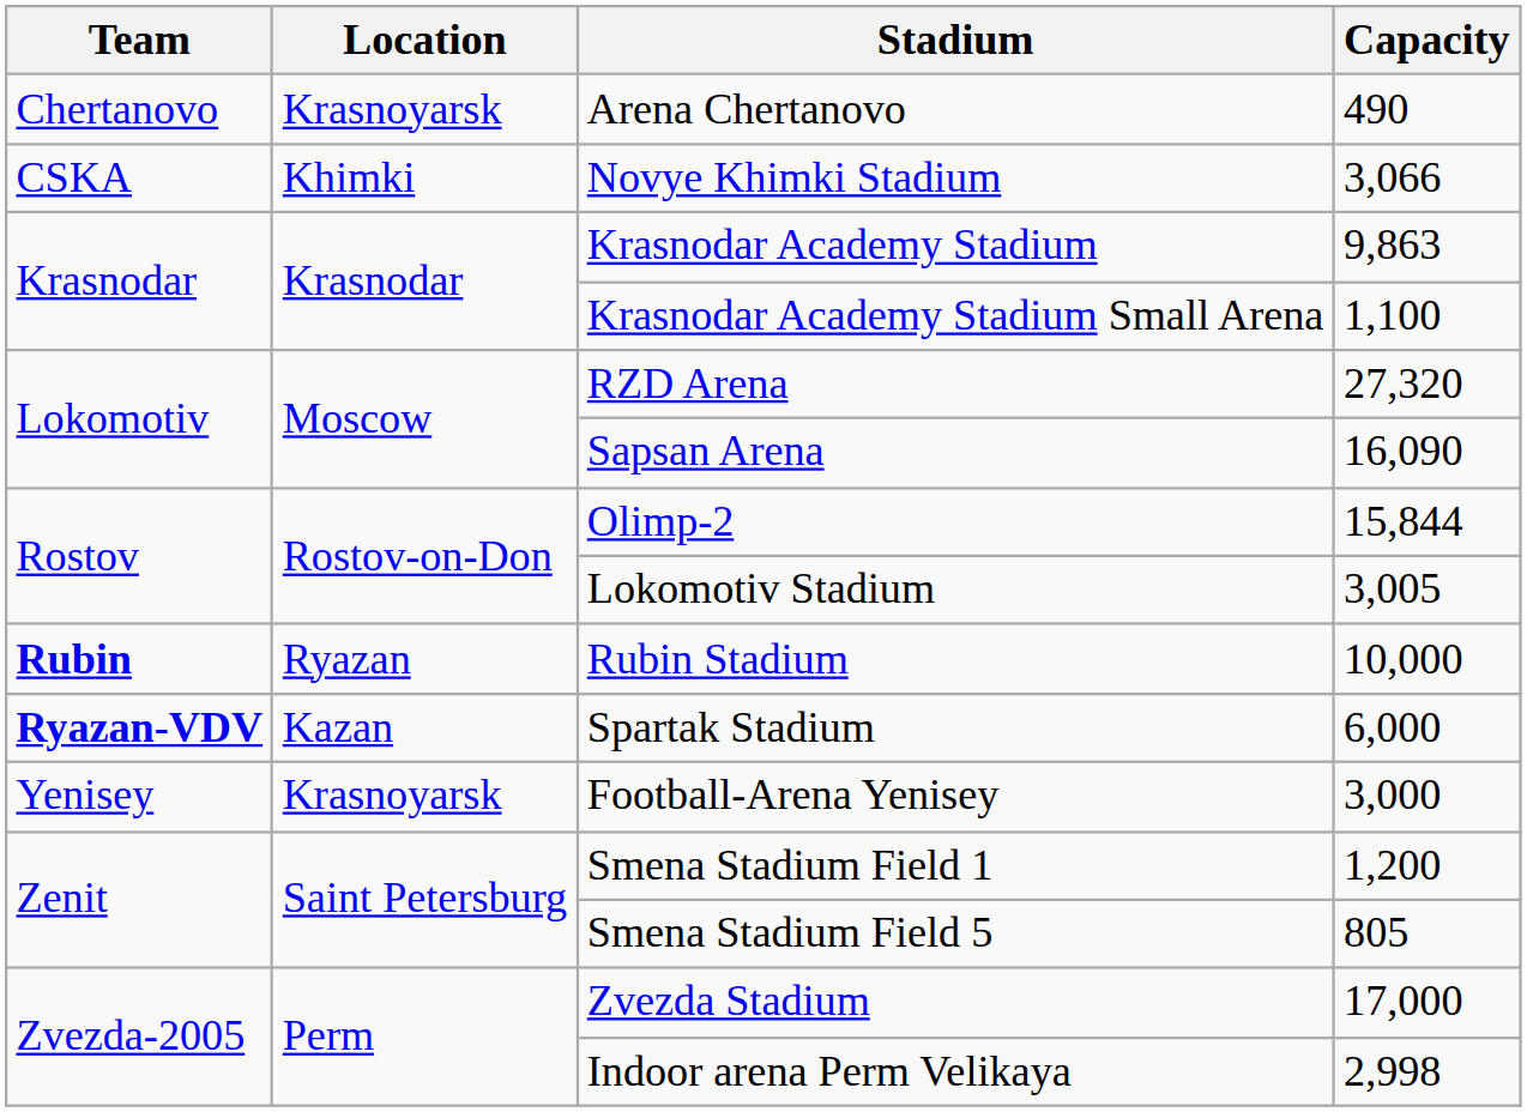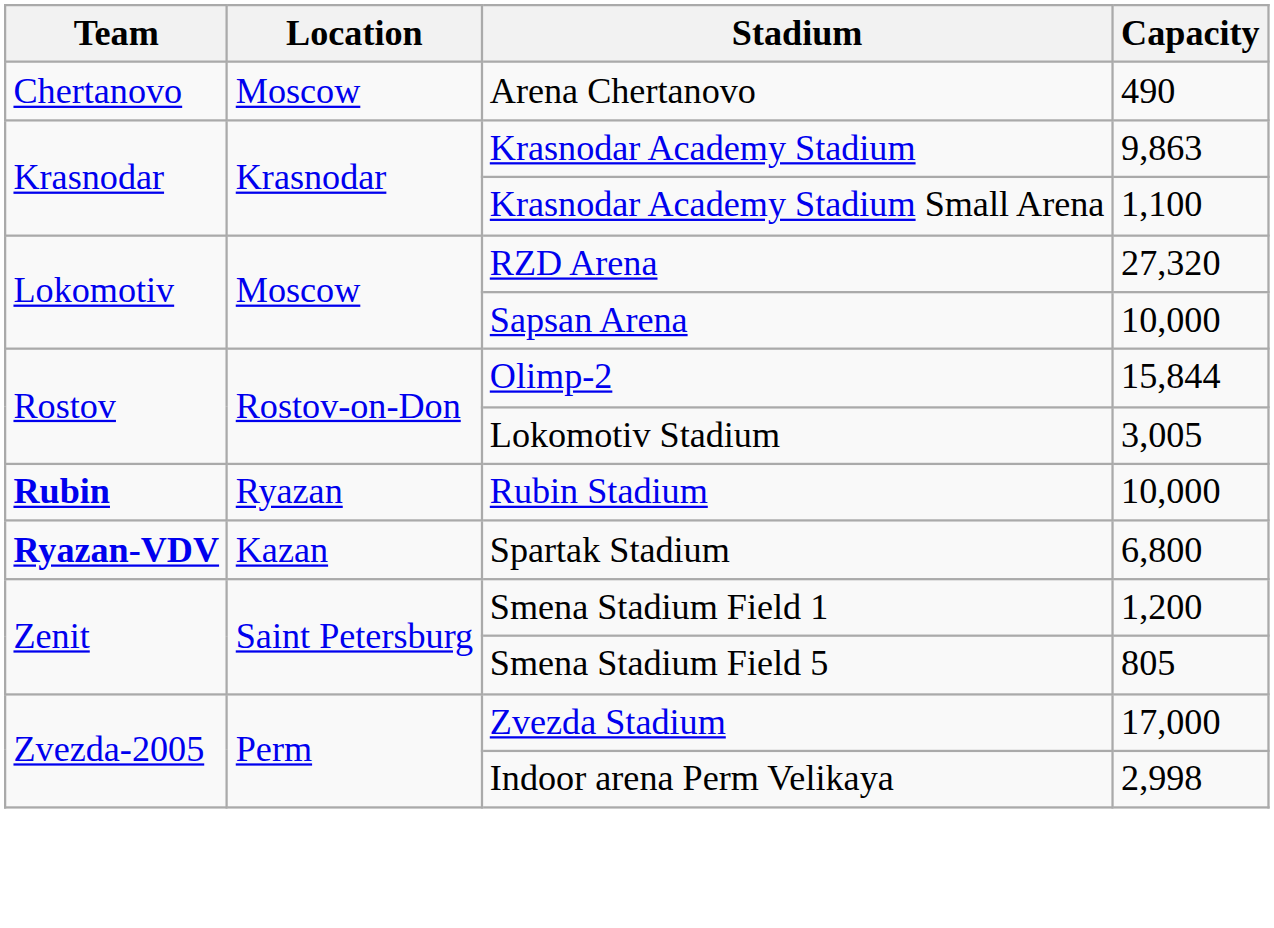Arena Chertanovo | Location: Krasnoyarsk -> Moscow
- row: CSKA | Khimki | Novye Khimki Stadium | 3,066
Sapsan Arena | Capacity: 16,090 -> 10,000
Spartak Stadium | Capacity: 6,000 -> 6,800
- row: Yenisey | Krasnoyarsk | Football-Arena Yenisey | 3,000
